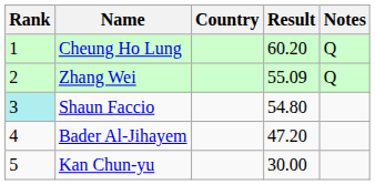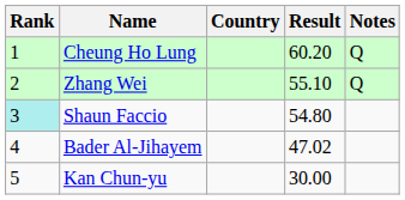Zhang Wei | Result: 55.09 -> 55.10
Bader Al-Jihayem | Result: 47.20 -> 47.02
